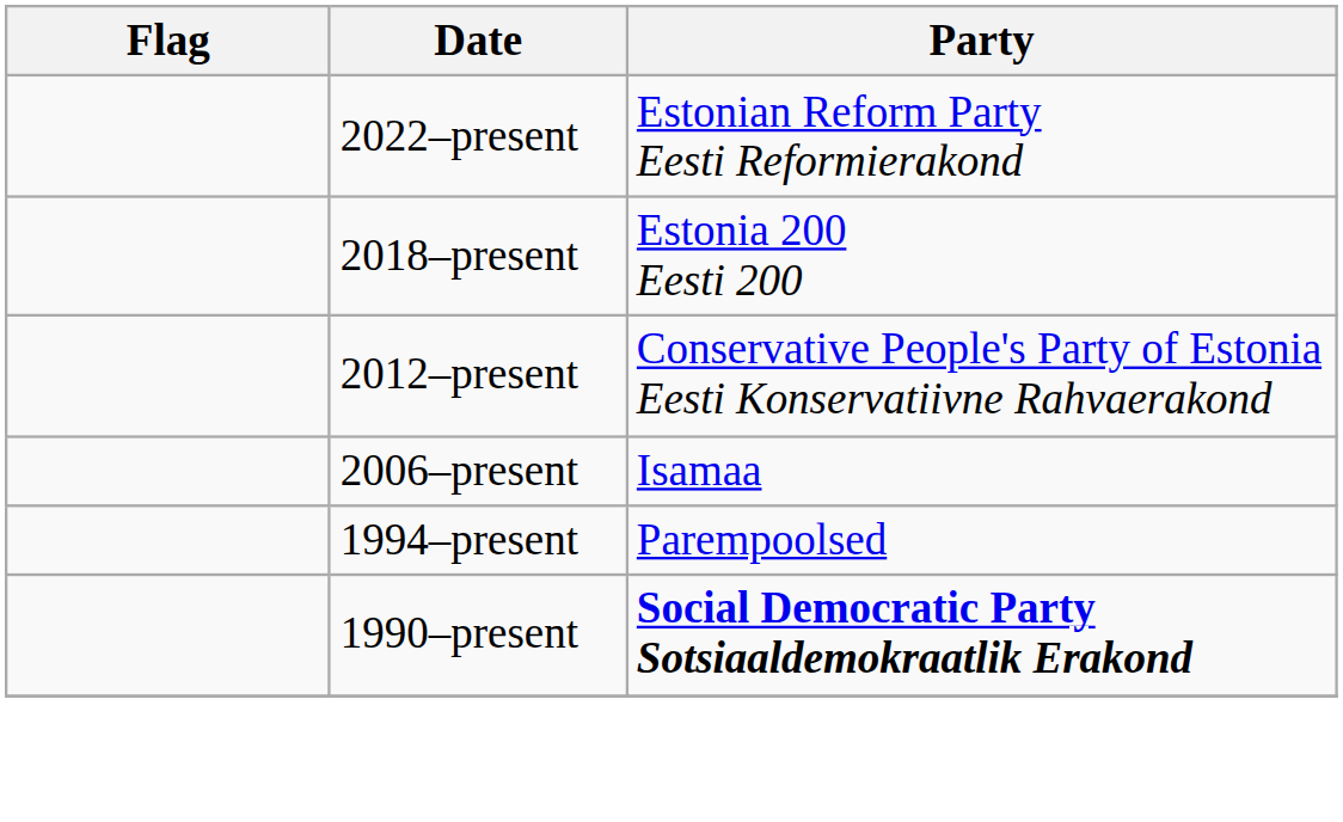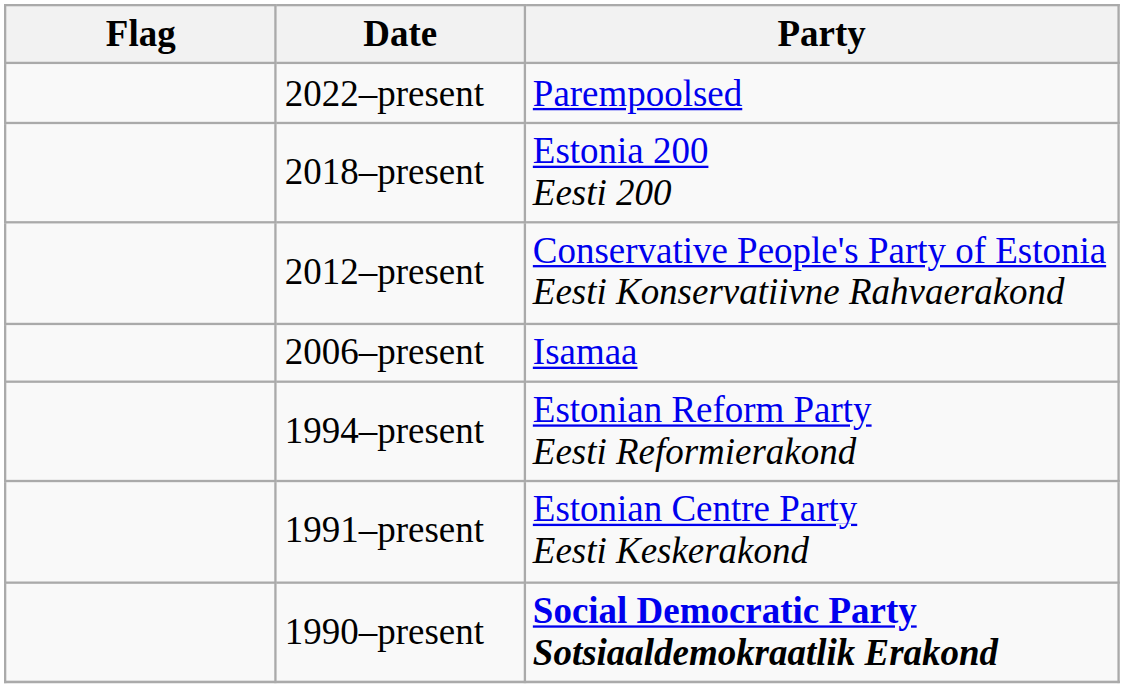2022–present | Party: Estonian Reform Party Eesti Reformierakond -> Parempoolsed
1994–present | Party: Parempoolsed -> Estonian Reform Party Eesti Reformierakond
+ row: 1991–present | Estonian Centre Party Eesti Keskerakond
